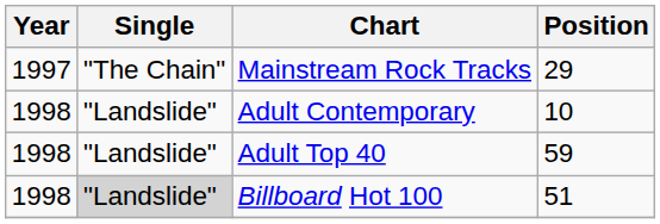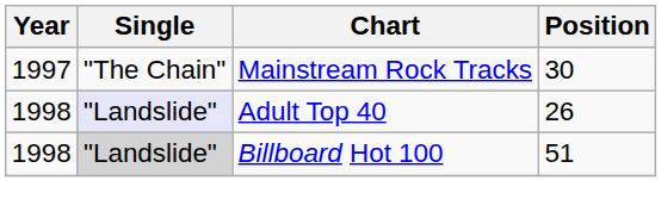Mainstream Rock Tracks | Position: 29 -> 30
- row: 1998 | "Landslide" | Adult Contemporary | 10
Adult Top 40 | Single: no background -> lavender background
Adult Top 40 | Position: 59 -> 26
